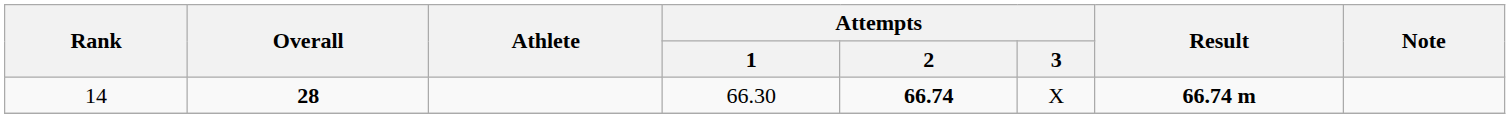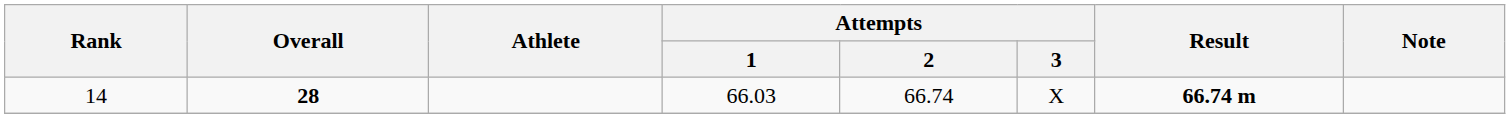14 | Attempts / 1: 66.30 -> 66.03
14 | Attempts / 2: bold -> normal
